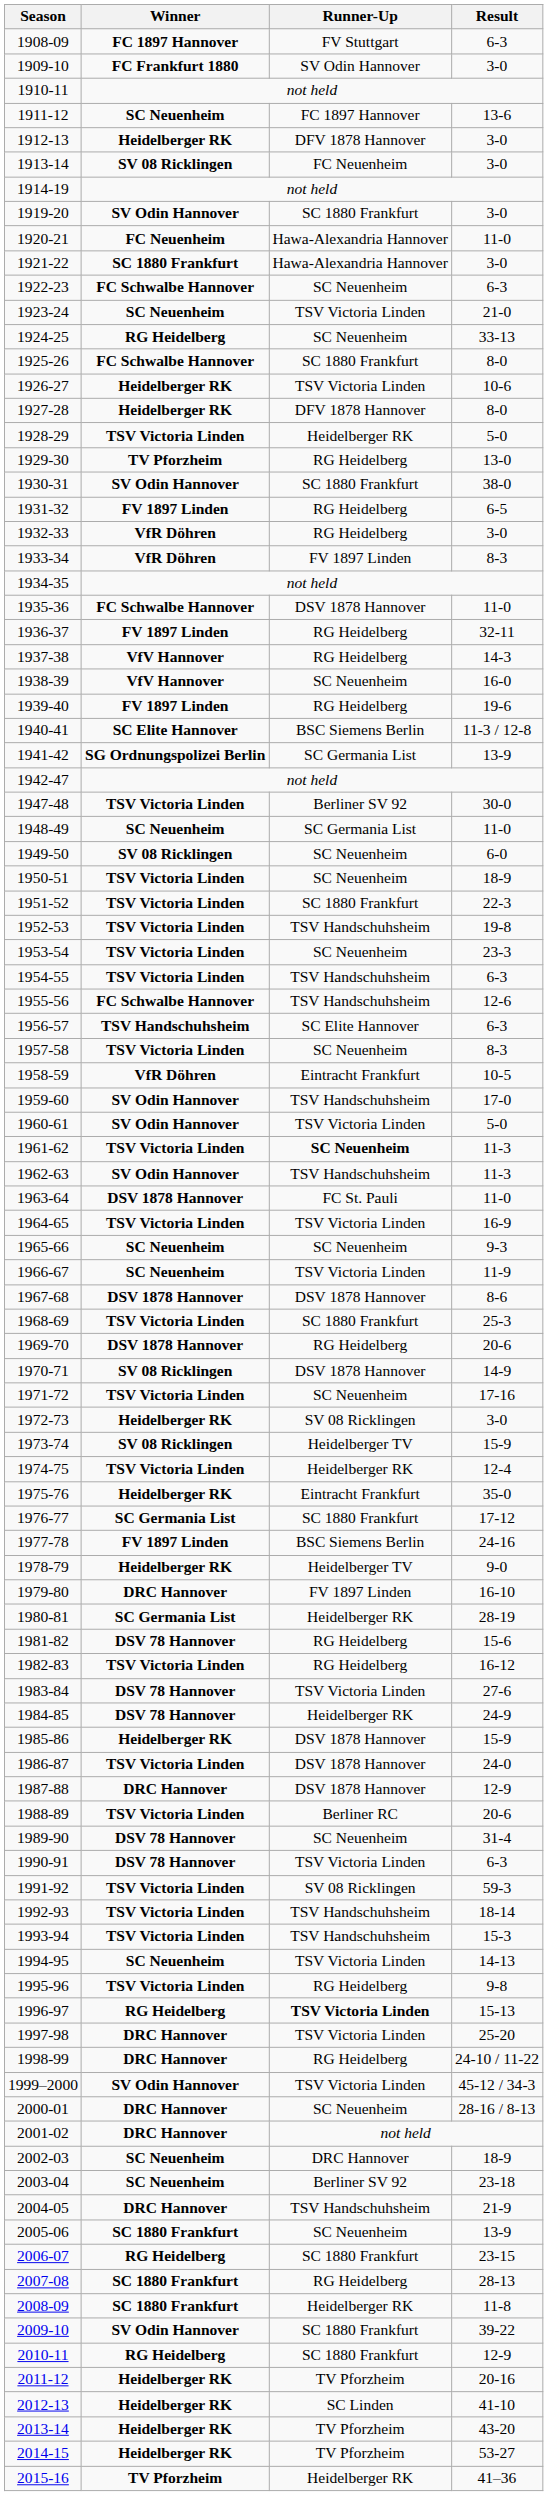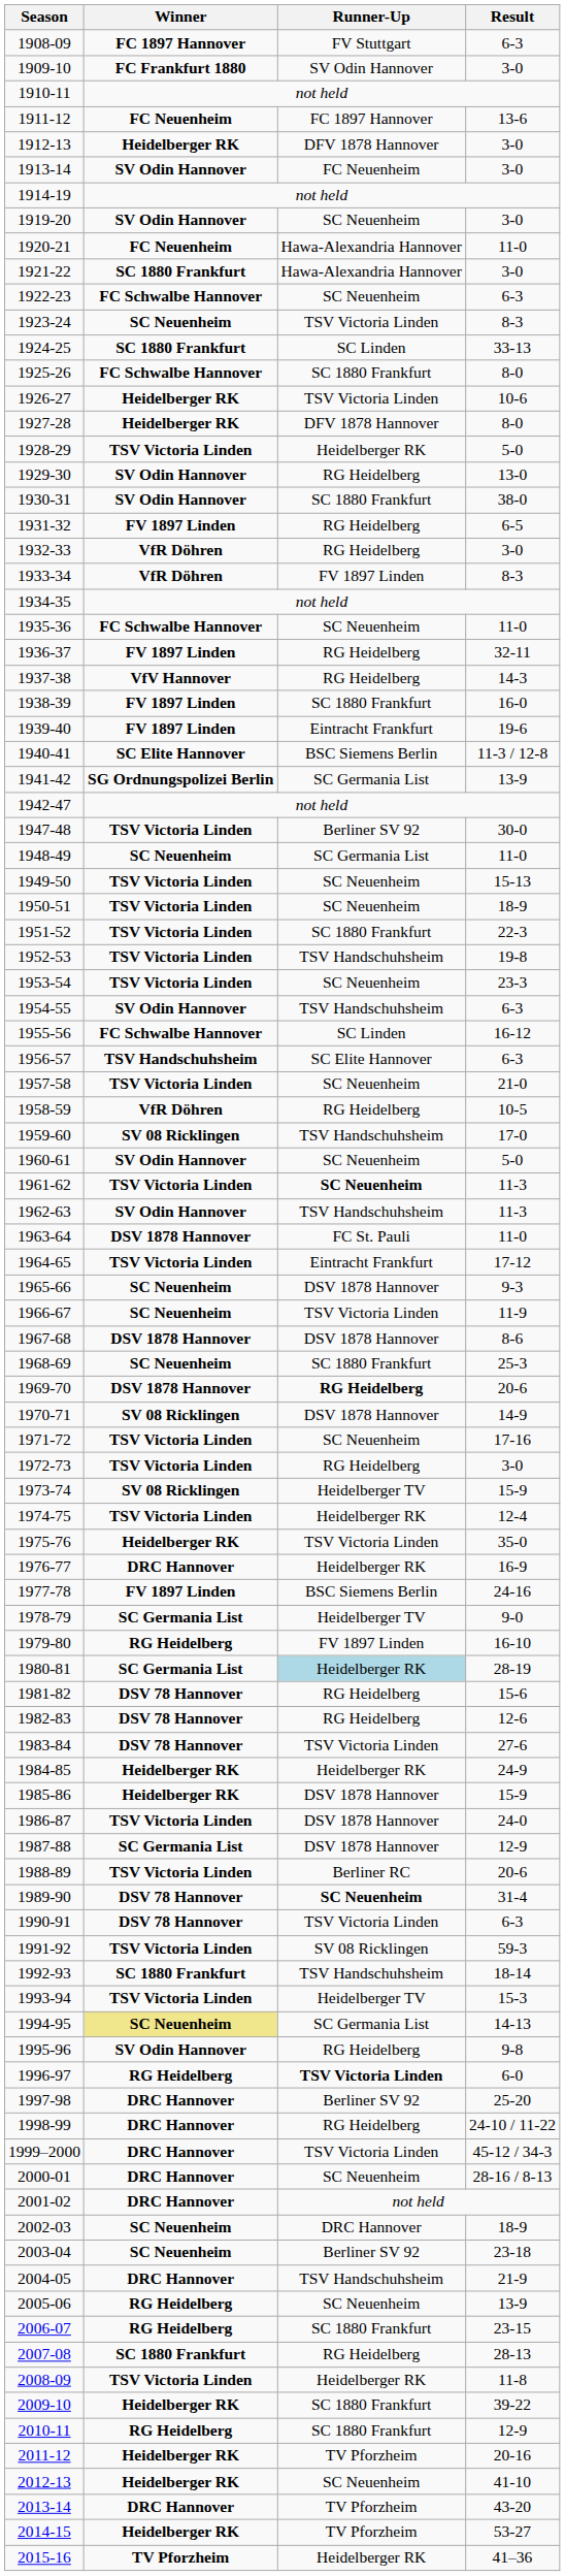1911-12 | Winner: SC Neuenheim -> FC Neuenheim
1913-14 | Winner: SV 08 Ricklingen -> SV Odin Hannover
1919-20 | Runner-Up: SC 1880 Frankfurt -> SC Neuenheim
1923-24 | Result: 21-0 -> 8-3
1924-25 | Winner: RG Heidelberg -> SC 1880 Frankfurt
1924-25 | Runner-Up: SC Neuenheim -> SC Linden
1929-30 | Winner: TV Pforzheim -> SV Odin Hannover
1935-36 | Runner-Up: DSV 1878 Hannover -> SC Neuenheim
1938-39 | Winner: VfV Hannover -> FV 1897 Linden
1938-39 | Runner-Up: SC Neuenheim -> SC 1880 Frankfurt
1939-40 | Runner-Up: RG Heidelberg -> Eintracht Frankfurt
1949-50 | Winner: SV 08 Ricklingen -> TSV Victoria Linden
1949-50 | Result: 6-0 -> 15-13
1954-55 | Winner: TSV Victoria Linden -> SV Odin Hannover
1955-56 | Runner-Up: TSV Handschuhsheim -> SC Linden
1955-56 | Result: 12-6 -> 16-12
1957-58 | Result: 8-3 -> 21-0
1958-59 | Runner-Up: Eintracht Frankfurt -> RG Heidelberg
1959-60 | Winner: SV Odin Hannover -> SV 08 Ricklingen
1960-61 | Runner-Up: TSV Victoria Linden -> SC Neuenheim
1964-65 | Runner-Up: TSV Victoria Linden -> Eintracht Frankfurt
1964-65 | Result: 16-9 -> 17-12
1965-66 | Runner-Up: SC Neuenheim -> DSV 1878 Hannover
1968-69 | Winner: TSV Victoria Linden -> SC Neuenheim
1969-70 | Runner-Up: normal -> bold
1972-73 | Winner: Heidelberger RK -> TSV Victoria Linden
1972-73 | Runner-Up: SV 08 Ricklingen -> RG Heidelberg
1975-76 | Runner-Up: Eintracht Frankfurt -> TSV Victoria Linden
1976-77 | Winner: SC Germania List -> DRC Hannover
1976-77 | Runner-Up: SC 1880 Frankfurt -> Heidelberger RK
1976-77 | Result: 17-12 -> 16-9
1978-79 | Winner: Heidelberger RK -> SC Germania List
1979-80 | Winner: DRC Hannover -> RG Heidelberg
1980-81 | Runner-Up: no background -> lightblue background
1982-83 | Winner: TSV Victoria Linden -> DSV 78 Hannover
1982-83 | Result: 16-12 -> 12-6
1984-85 | Winner: DSV 78 Hannover -> Heidelberger RK
1987-88 | Winner: DRC Hannover -> SC Germania List
1989-90 | Runner-Up: normal -> bold
1992-93 | Winner: TSV Victoria Linden -> SC 1880 Frankfurt
1993-94 | Runner-Up: TSV Handschuhsheim -> Heidelberger TV
1994-95 | Winner: no background -> khaki background
1994-95 | Runner-Up: TSV Victoria Linden -> SC Germania List
1995-96 | Winner: TSV Victoria Linden -> SV Odin Hannover
1996-97 | Result: 15-13 -> 6-0
1997-98 | Runner-Up: TSV Victoria Linden -> Berliner SV 92
1999–2000 | Winner: SV Odin Hannover -> DRC Hannover
2005-06 | Winner: SC 1880 Frankfurt -> RG Heidelberg
2008-09 | Winner: SC 1880 Frankfurt -> TSV Victoria Linden
2009-10 | Winner: SV Odin Hannover -> Heidelberger RK
2012-13 | Runner-Up: SC Linden -> SC Neuenheim
2013-14 | Winner: Heidelberger RK -> DRC Hannover
